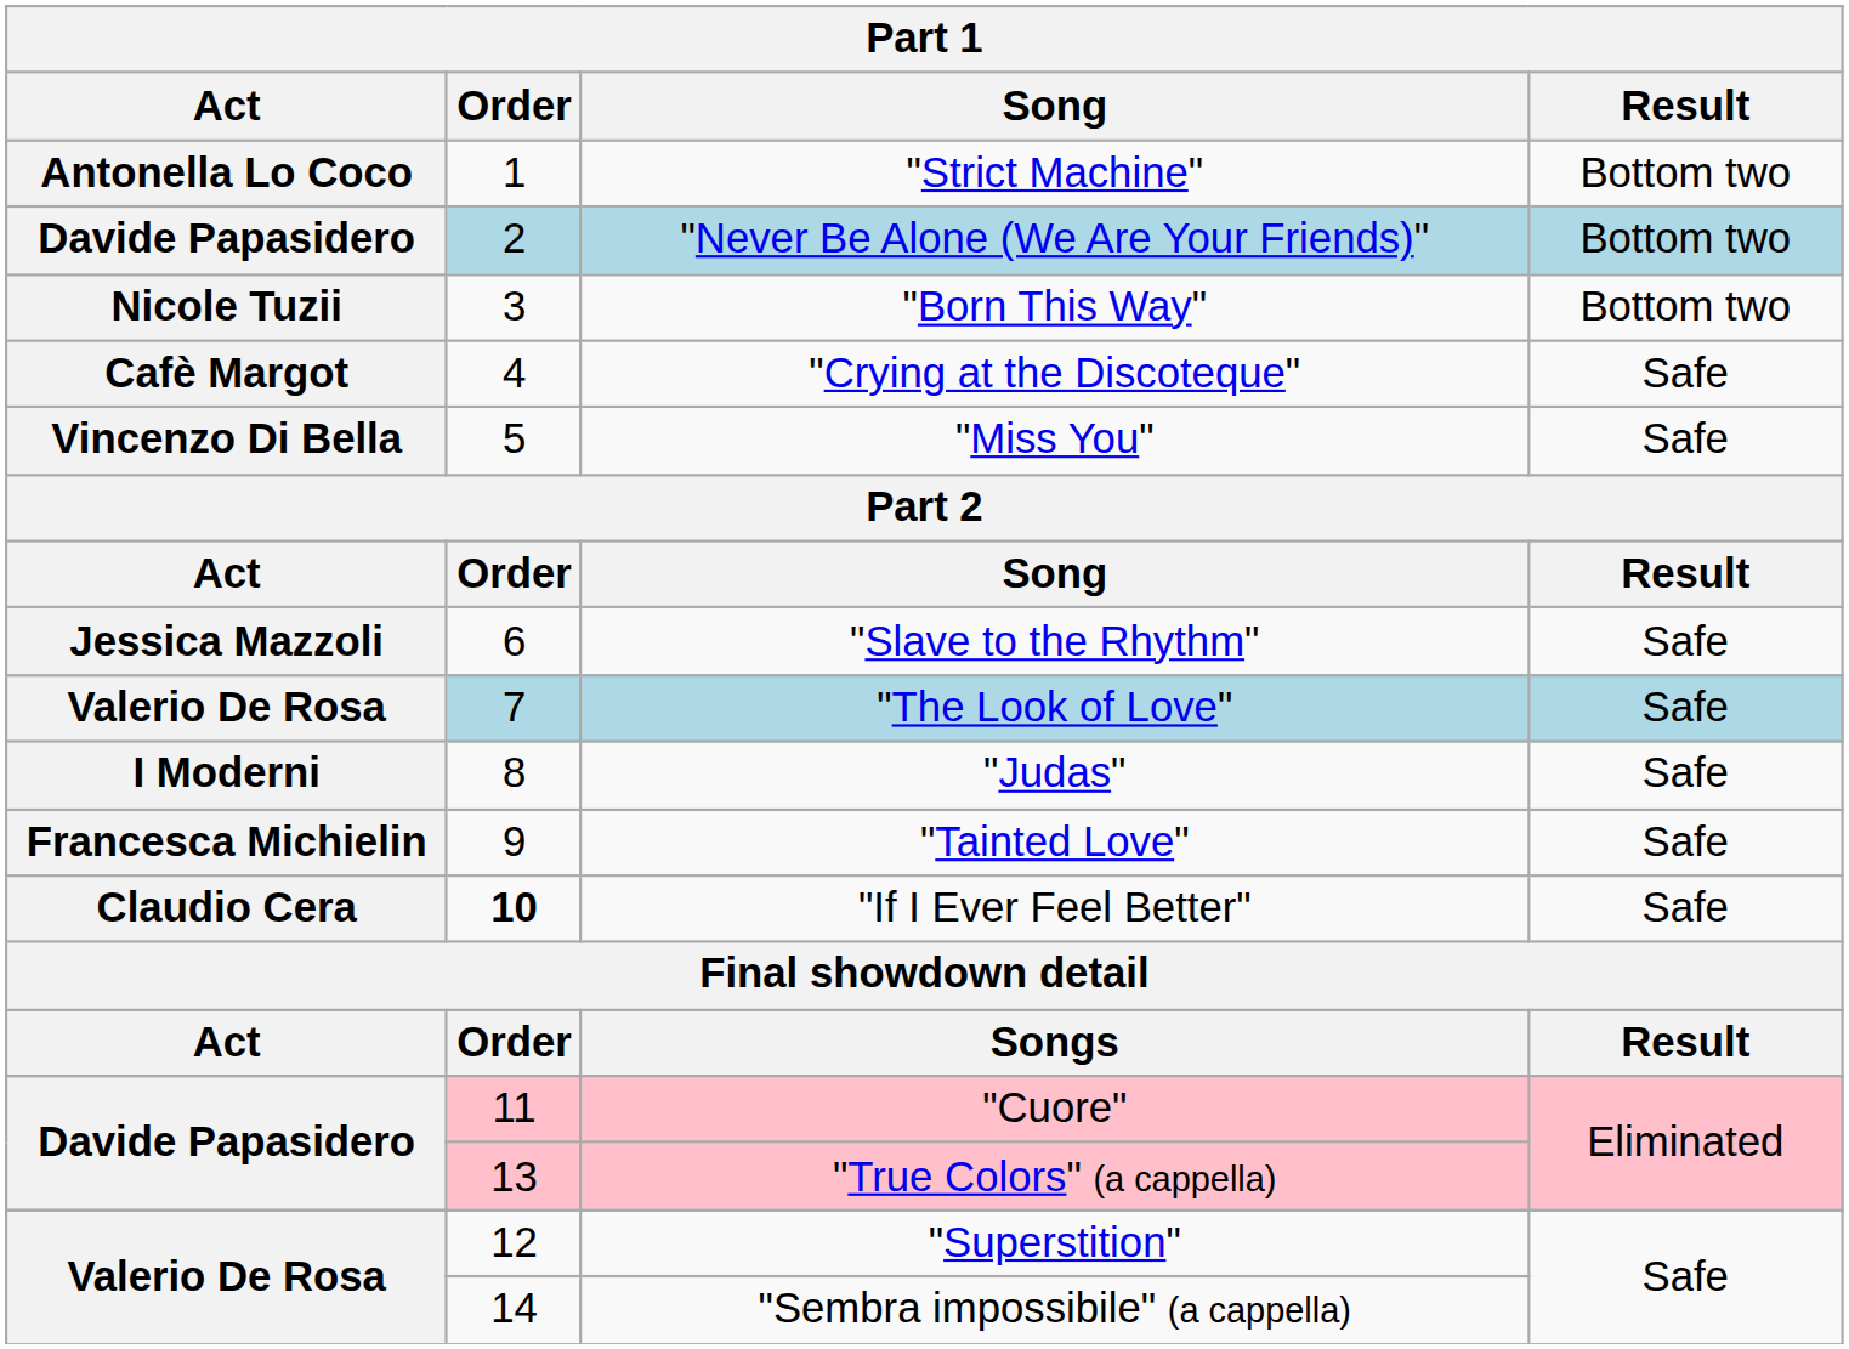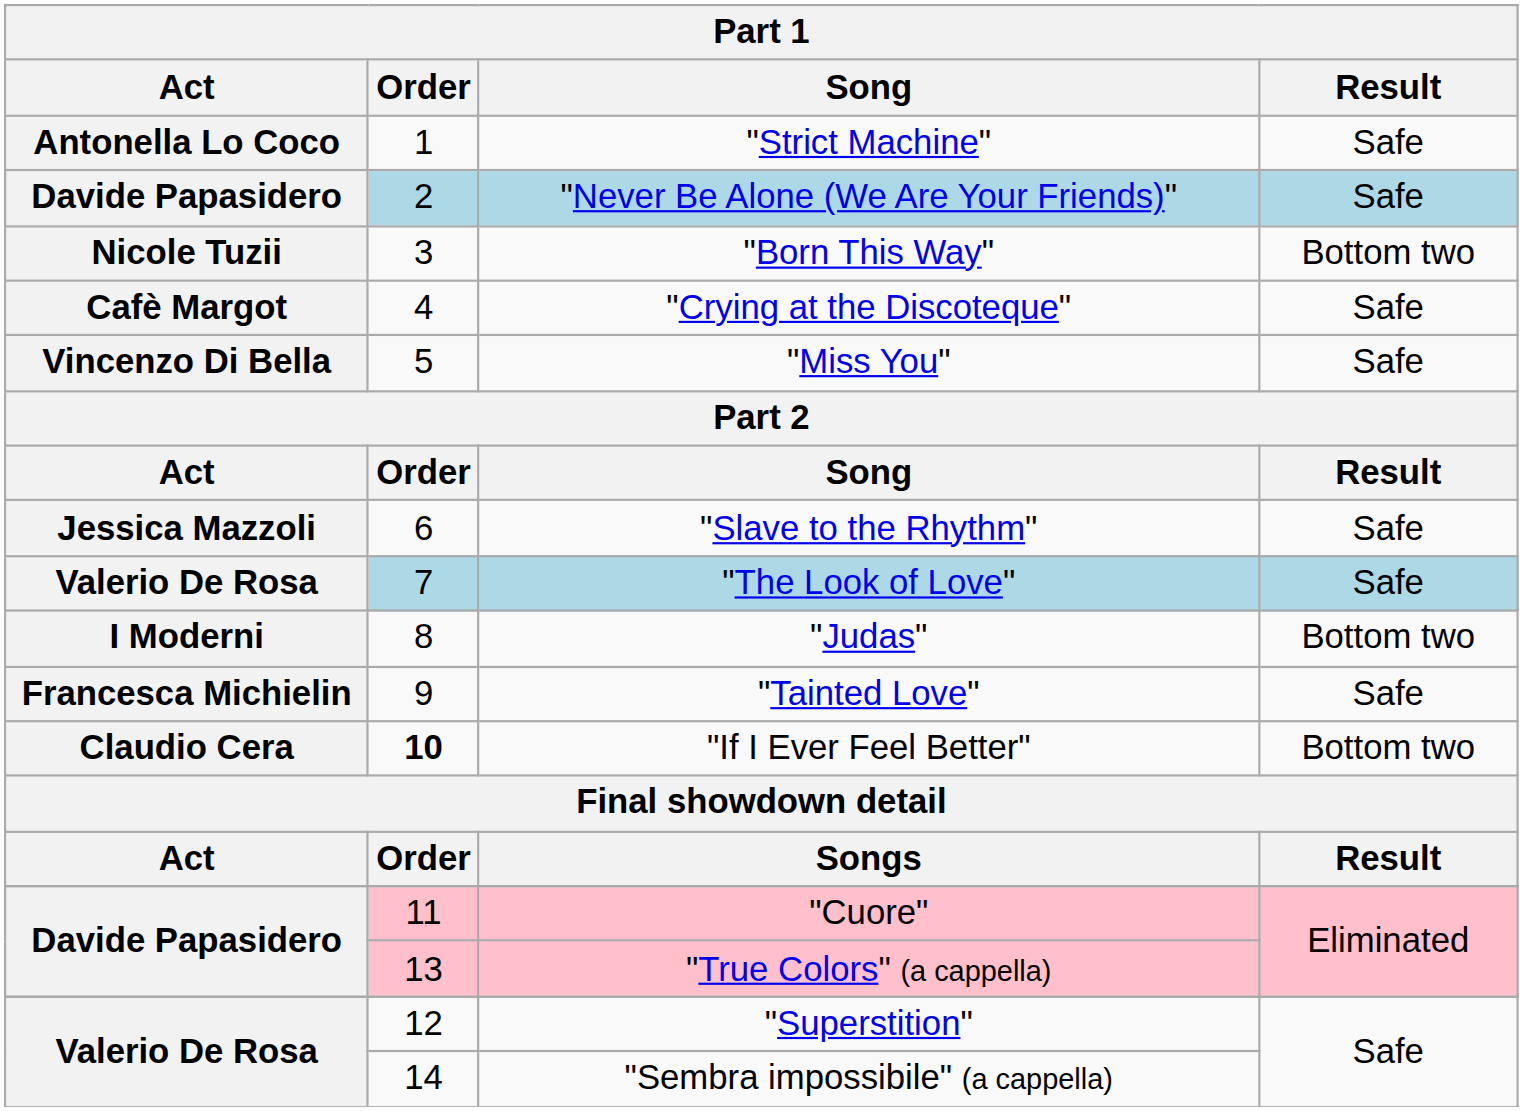"Strict Machine" | Result: Bottom two -> Safe
"Never Be Alone (We Are Your Friends)" | Result: Bottom two -> Safe
"Judas" | Result: Safe -> Bottom two
"If I Ever Feel Better" | Result: Safe -> Bottom two
